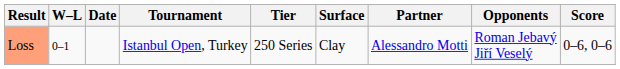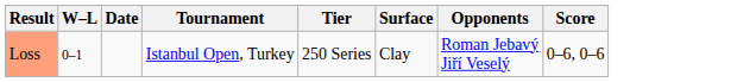- column: Partner | Alessandro Motti
